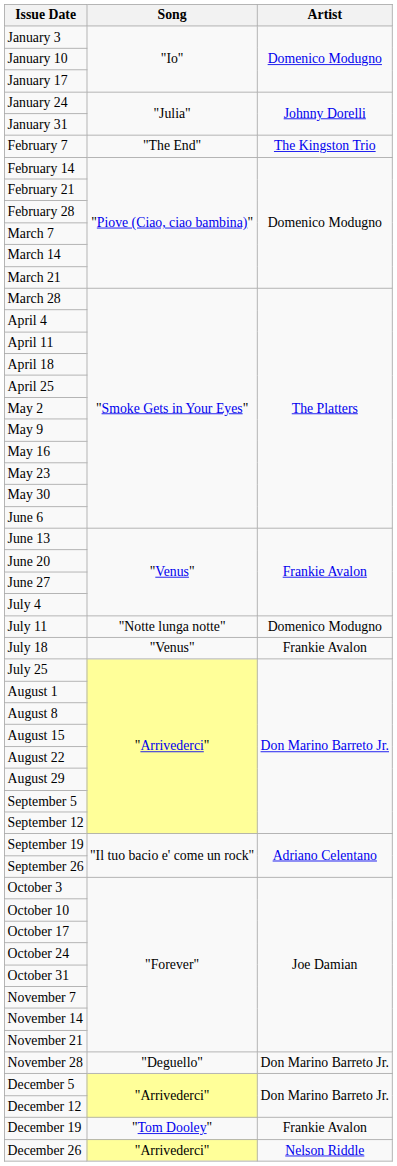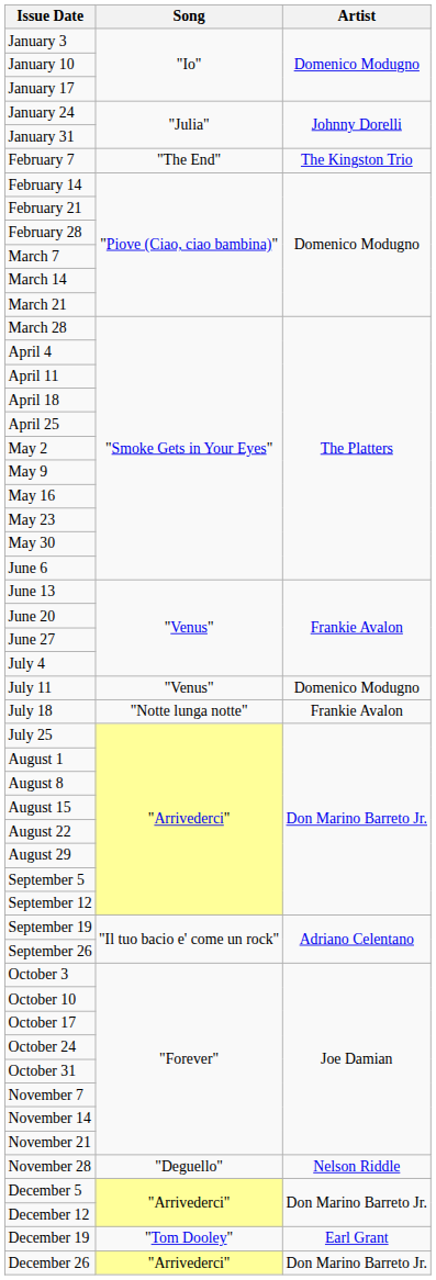July 11 | Song: "Notte lunga notte" -> "Venus"
July 18 | Song: "Venus" -> "Notte lunga notte"
November 28 | Artist: Don Marino Barreto Jr. -> Nelson Riddle
December 19 | Artist: Frankie Avalon -> Earl Grant
December 26 | Artist: Nelson Riddle -> Don Marino Barreto Jr.
